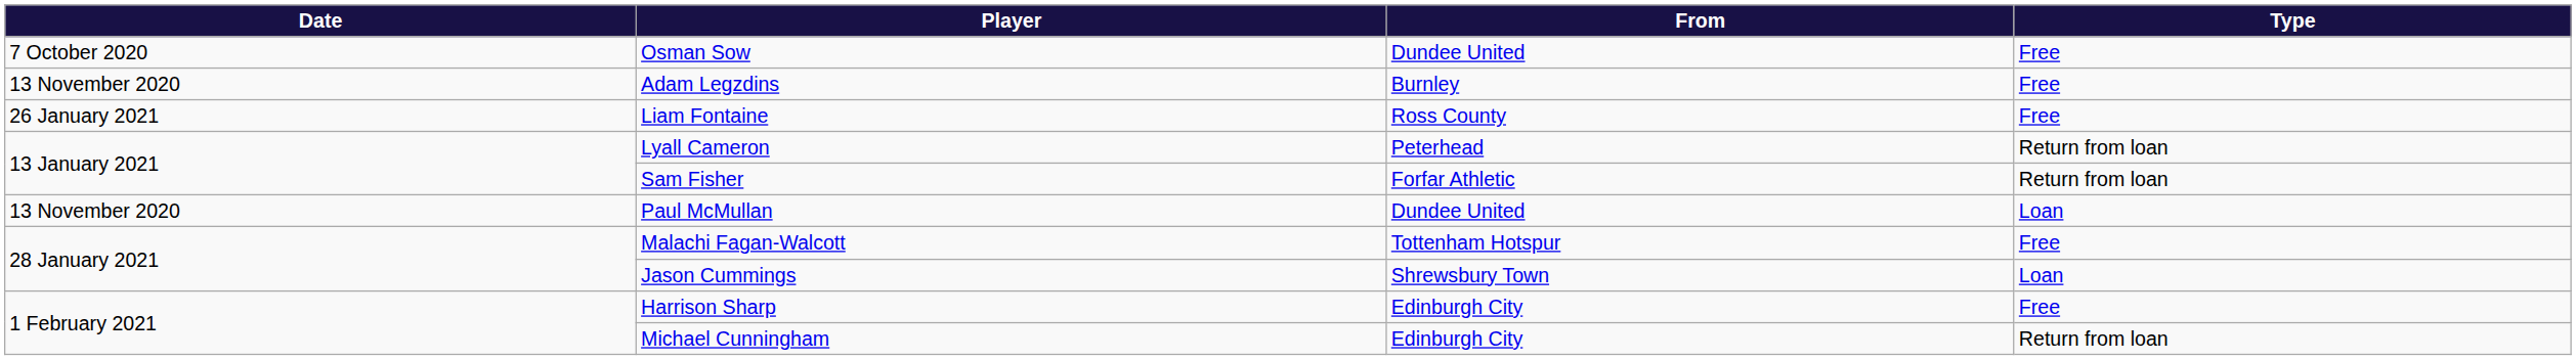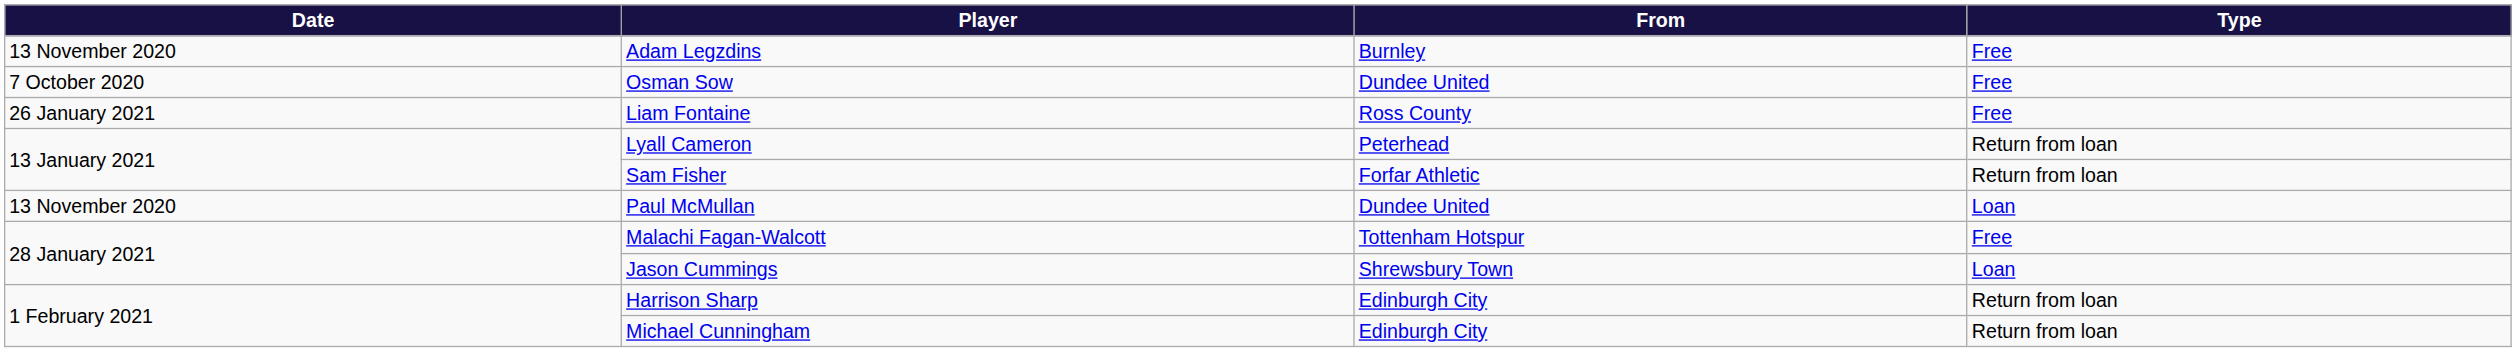rows swapped: Osman Sow <-> Adam Legzdins
Harrison Sharp | Type: Free -> Return from loan
